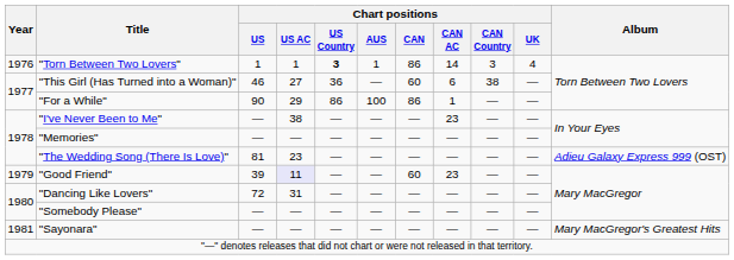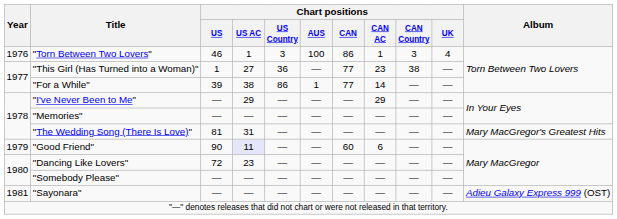"Torn Between Two Lovers" | Chart positions / US: 1 -> 46
"Torn Between Two Lovers" | Chart positions / US Country: bold -> normal
"Torn Between Two Lovers" | Chart positions / AUS: 1 -> 100
"Torn Between Two Lovers" | Chart positions / CAN AC: 14 -> 1
"This Girl (Has Turned into a Woman)" | Chart positions / US: 46 -> 1
"This Girl (Has Turned into a Woman)" | Chart positions / CAN: 60 -> 77
"This Girl (Has Turned into a Woman)" | Chart positions / CAN AC: 6 -> 23
"For a While" | Chart positions / US: 90 -> 39
"For a While" | Chart positions / US AC: 29 -> 38
"For a While" | Chart positions / AUS: 100 -> 1
"For a While" | Chart positions / CAN: 86 -> 77
"For a While" | Chart positions / CAN AC: 1 -> 14
"I've Never Been to Me" | Chart positions / US AC: 38 -> 29
"I've Never Been to Me" | Chart positions / CAN AC: 23 -> 29
"The Wedding Song (There Is Love)" | Chart positions / US AC: 23 -> 31
"The Wedding Song (There Is Love)" | Album: Adieu Galaxy Express 999 (OST) -> Mary MacGregor's Greatest Hits
"Good Friend" | Chart positions / US: 39 -> 90
"Good Friend" | Chart positions / CAN AC: 23 -> 6
"Dancing Like Lovers" | Chart positions / US AC: 31 -> 23
"Sayonara" | Album: Mary MacGregor's Greatest Hits -> Adieu Galaxy Express 999 (OST)
